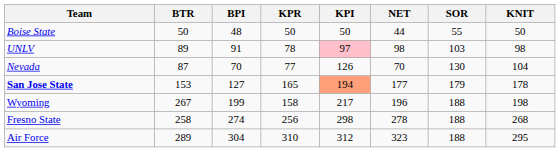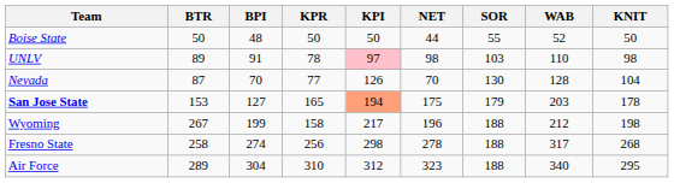+ column: WAB | 52 | 110 | 128 | 203 | 212 | 317 | 340
San Jose State | NET: 177 -> 175
